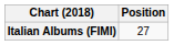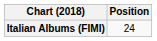Italian Albums (FIMI) | Position: 27 -> 24
